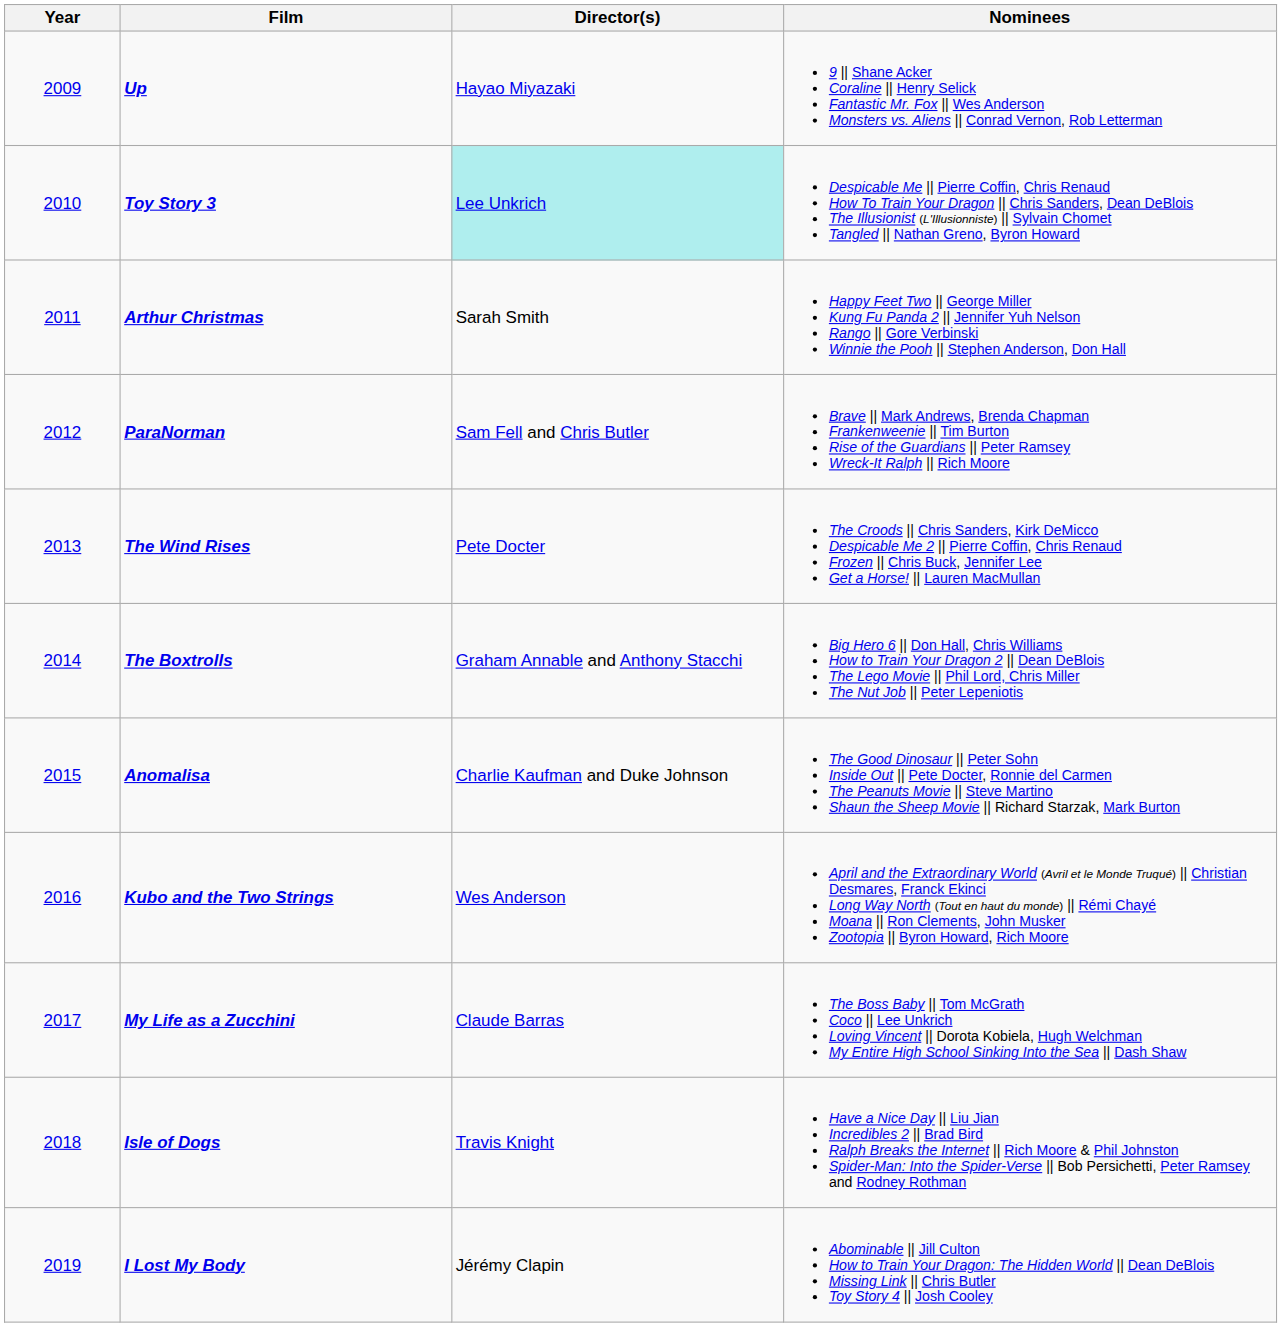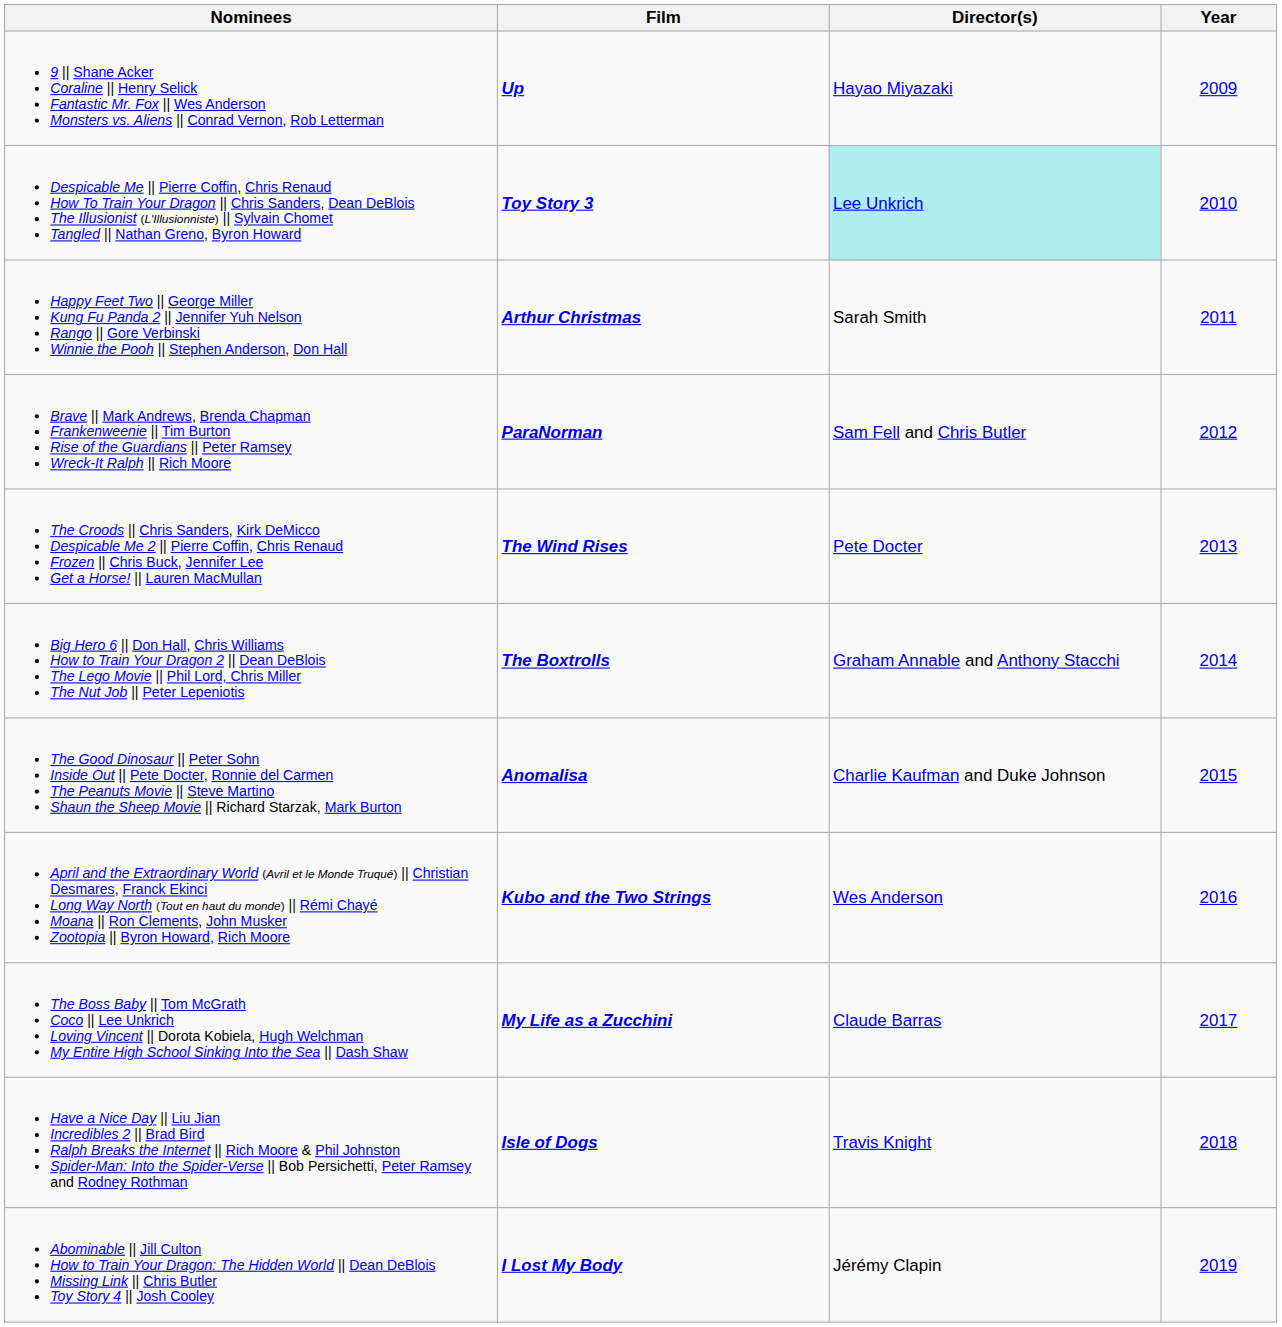columns swapped: Year <-> Nominees
